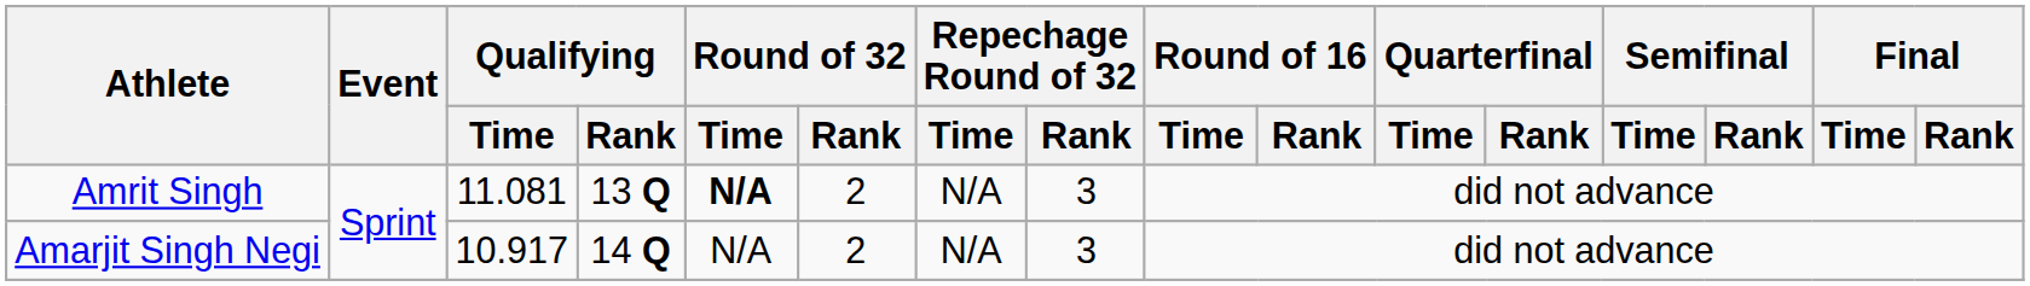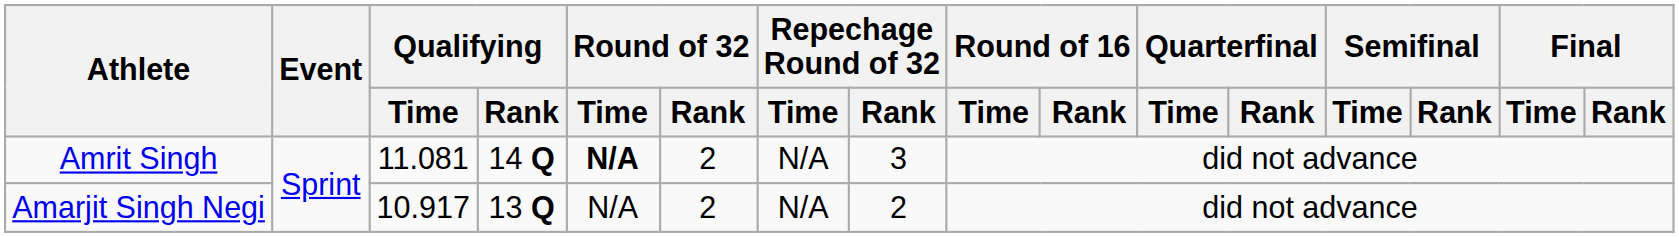Amrit Singh | Qualifying / Rank: 13 Q -> 14 Q
Amarjit Singh Negi | Qualifying / Rank: 14 Q -> 13 Q
Amarjit Singh Negi | Repechage Round of 32 / Rank: 3 -> 2
